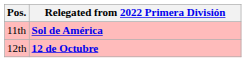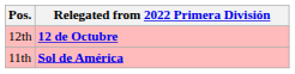rows swapped: 11th <-> 12th
